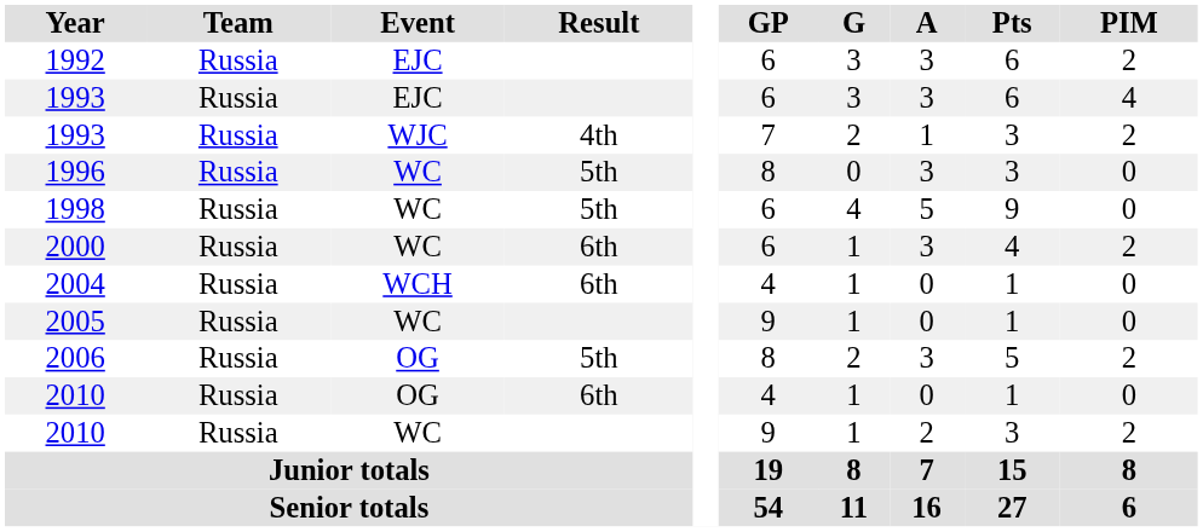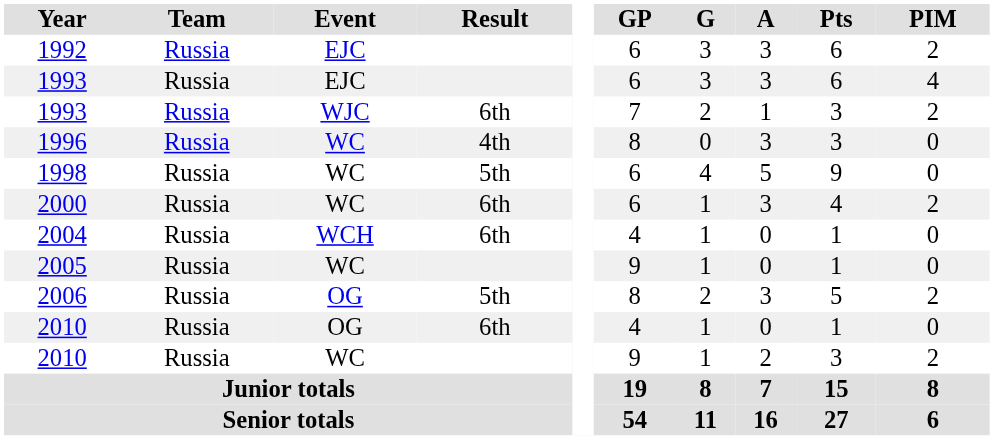1993 / WJC | Result: 4th -> 6th
1996 | Result: 5th -> 4th
